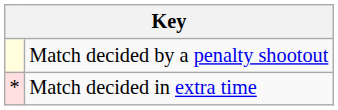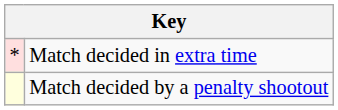rows swapped: Match decided in extra time <-> Match decided by a penalty shootout
